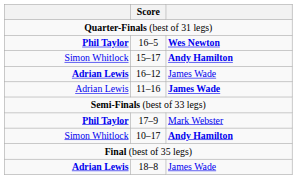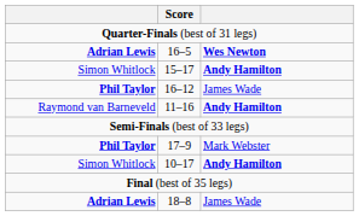16–5 | column 1: Phil Taylor -> Adrian Lewis
16–12 | column 1: Adrian Lewis -> Phil Taylor
11–16 | column 1: Adrian Lewis -> Raymond van Barneveld
11–16 | column 3: James Wade -> Andy Hamilton
